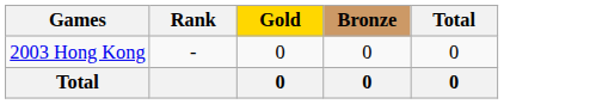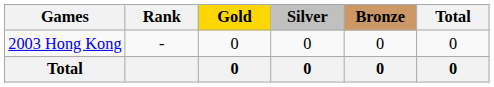+ column: Silver | 0 | 0
